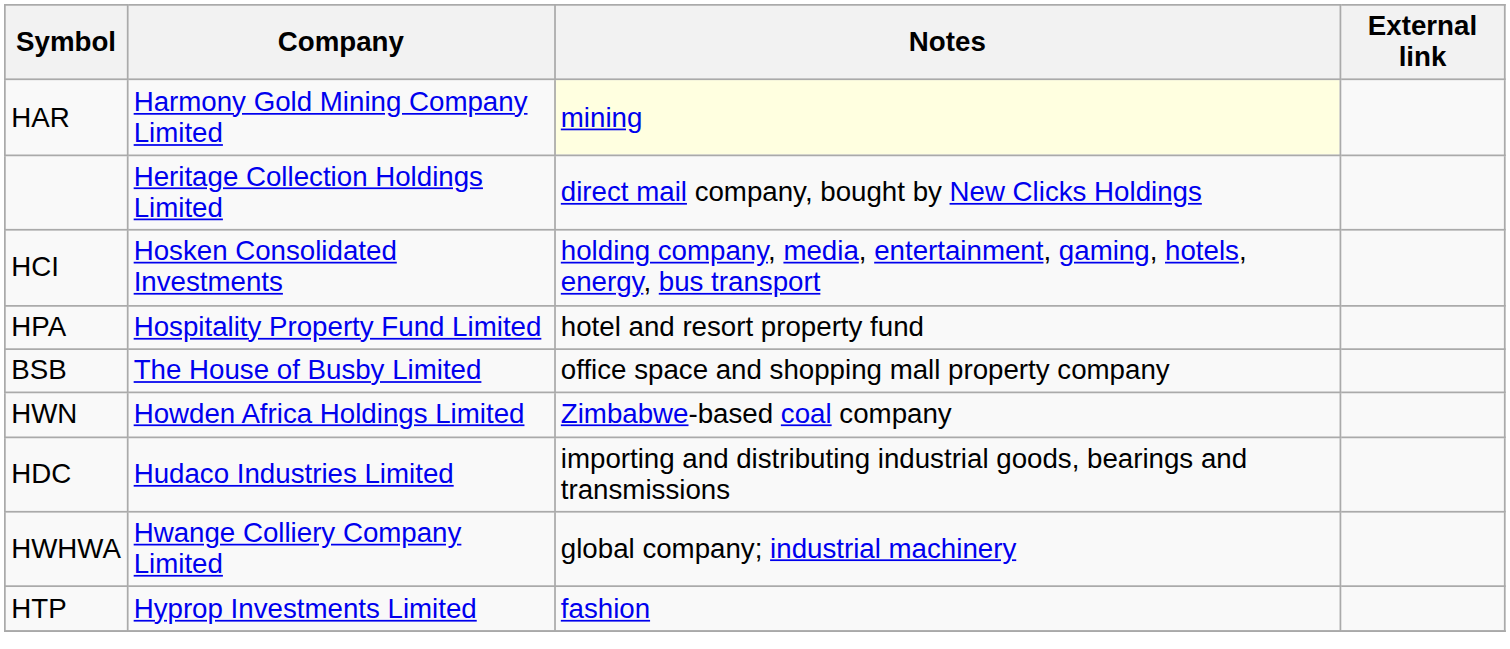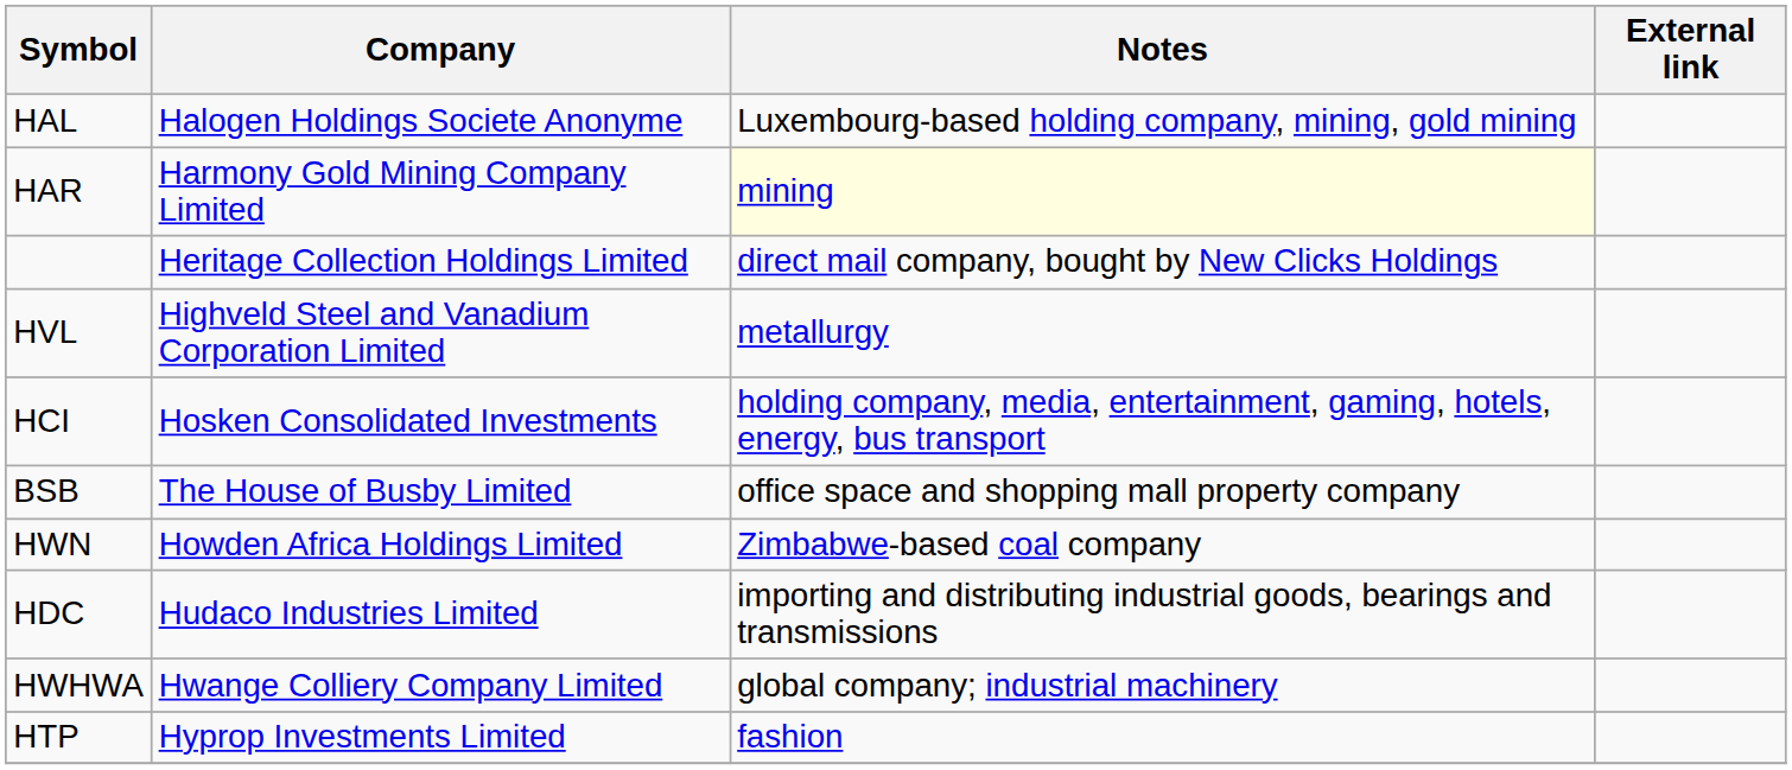+ row: HAL | Halogen Holdings Societe Anonyme | Luxembourg-based holding company, mining, gold mining
+ row: HVL | Highveld Steel and Vanadium Corporation Limited | metallurgy
- row: HPA | Hospitality Property Fund Limited | hotel and resort property fund
